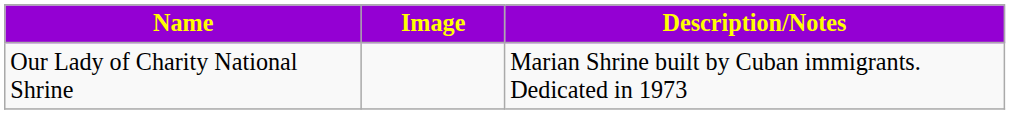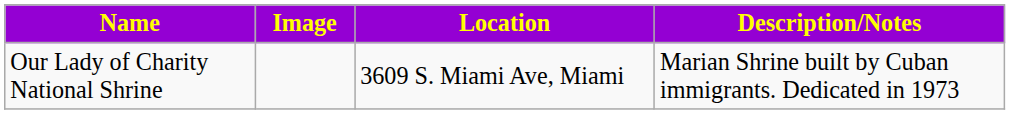+ column: Location | 3609 S. Miami Ave, Miami
